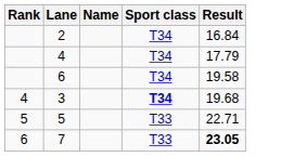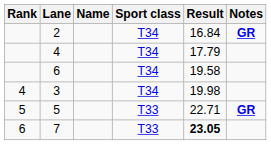+ column: Notes | GR | GR
3 | Sport class: bold -> normal
3 | Result: 19.68 -> 19.98
